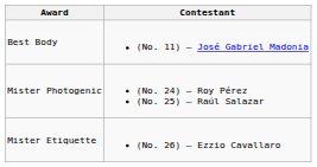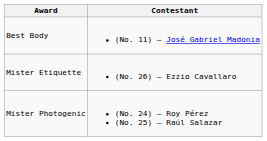rows swapped: Mister Etiquette <-> Mister Photogenic
